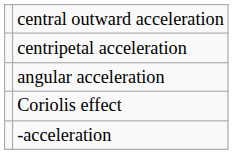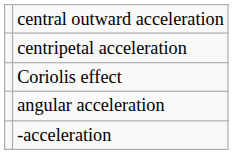rows swapped: angular acceleration <-> Coriolis effect
